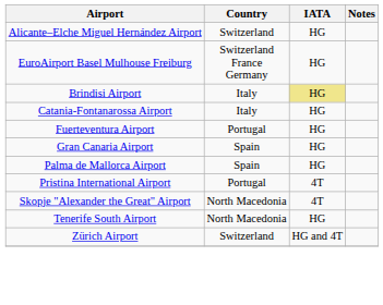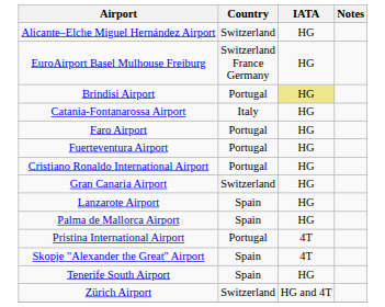Brindisi Airport | Country: Italy -> Portugal
+ row: Faro Airport | Portugal | HG
+ row: Cristiano Ronaldo International Airport | Portugal | HG
Gran Canaria Airport | Country: Spain -> Switzerland
+ row: Lanzarote Airport | Spain | HG
Skopje "Alexander the Great" Airport | Country: North Macedonia -> Spain
Tenerife South Airport | Country: North Macedonia -> Spain
